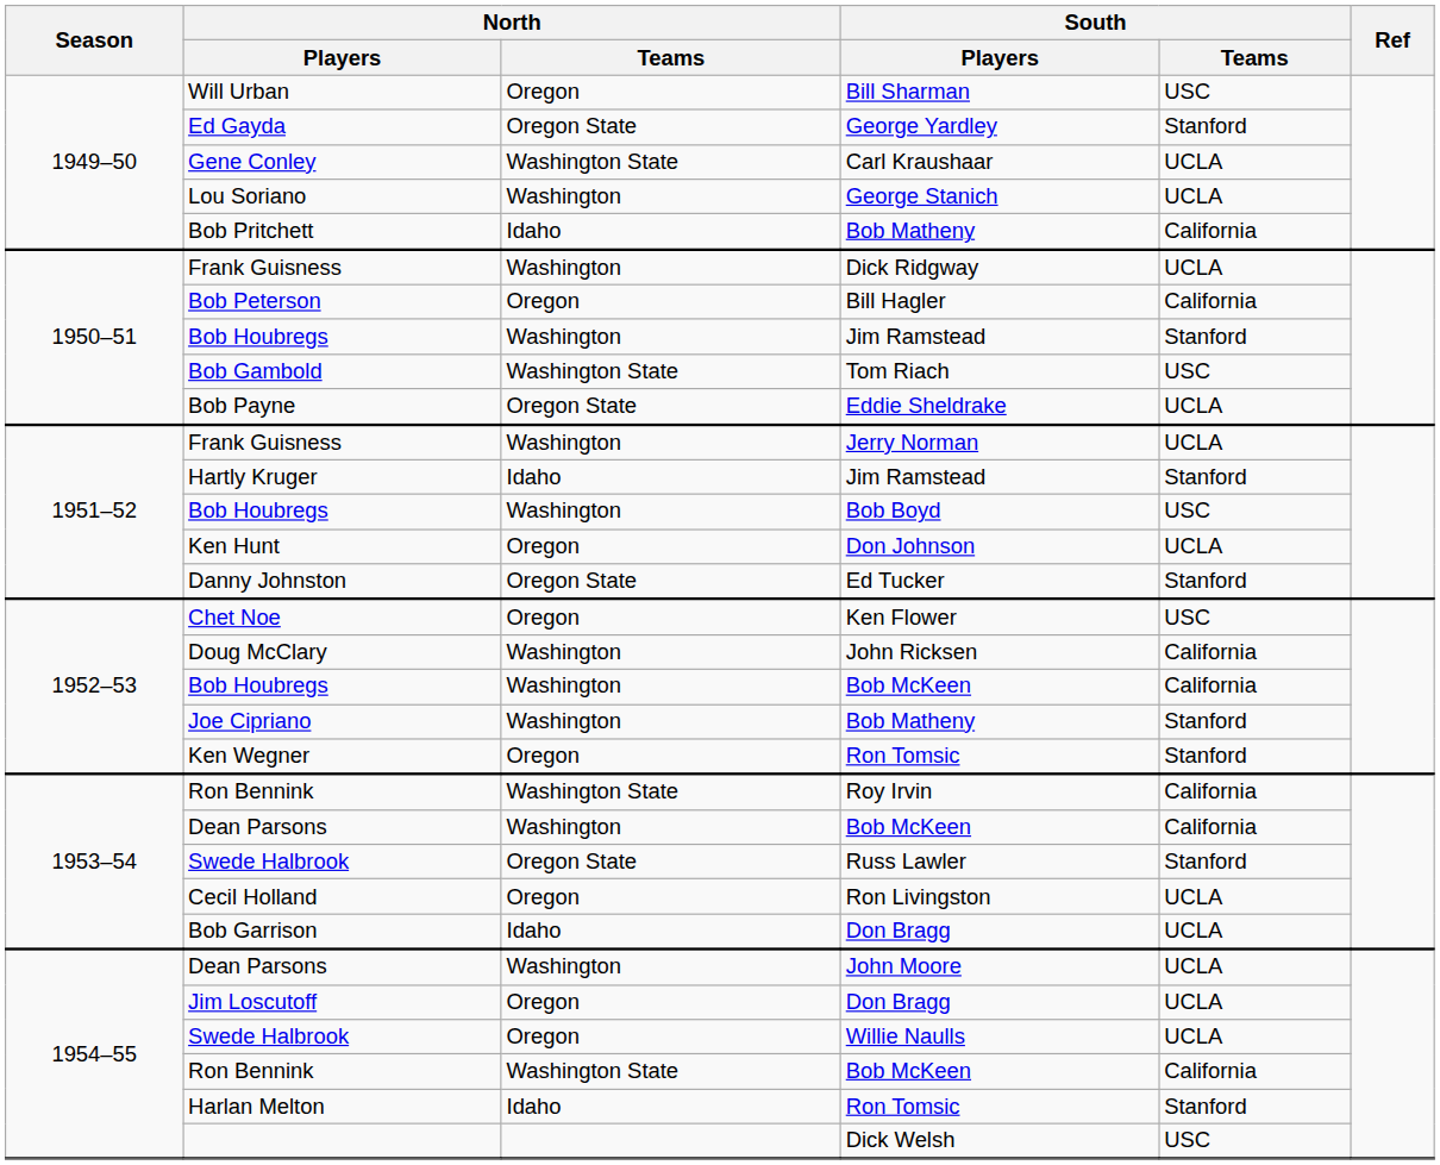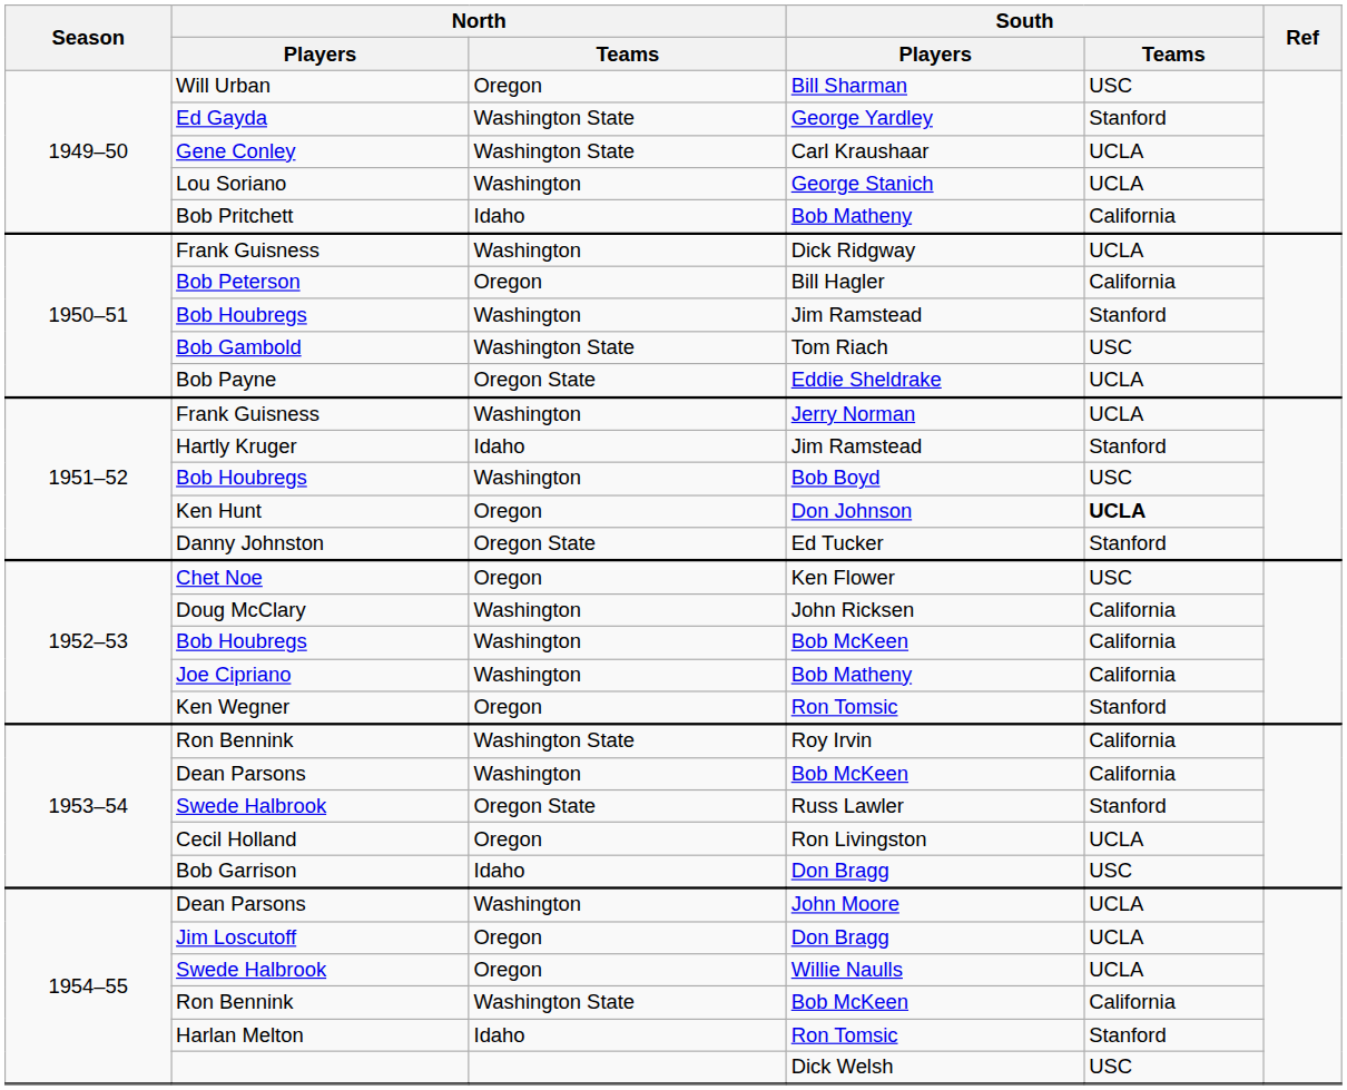Ed Gayda | North / Teams: Oregon State -> Washington State
Ken Hunt | South / Teams: normal -> bold
Joe Cipriano | South / Teams: Stanford -> California
Bob Garrison | South / Teams: UCLA -> USC
